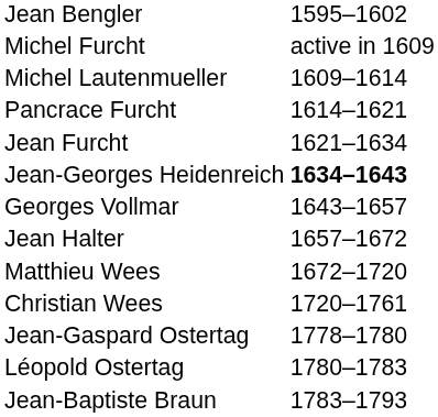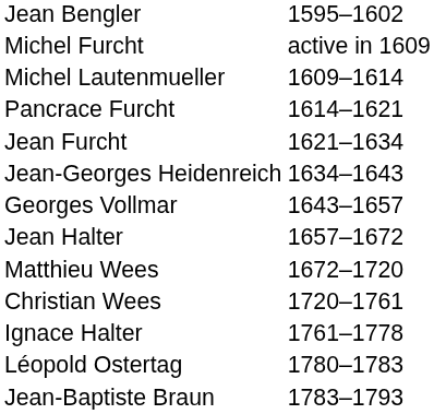Jean-Georges Heidenreich | column 2: bold -> normal
+ row: Ignace Halter | 1761–1778
- row: Jean-Gaspard Ostertag | 1778–1780
